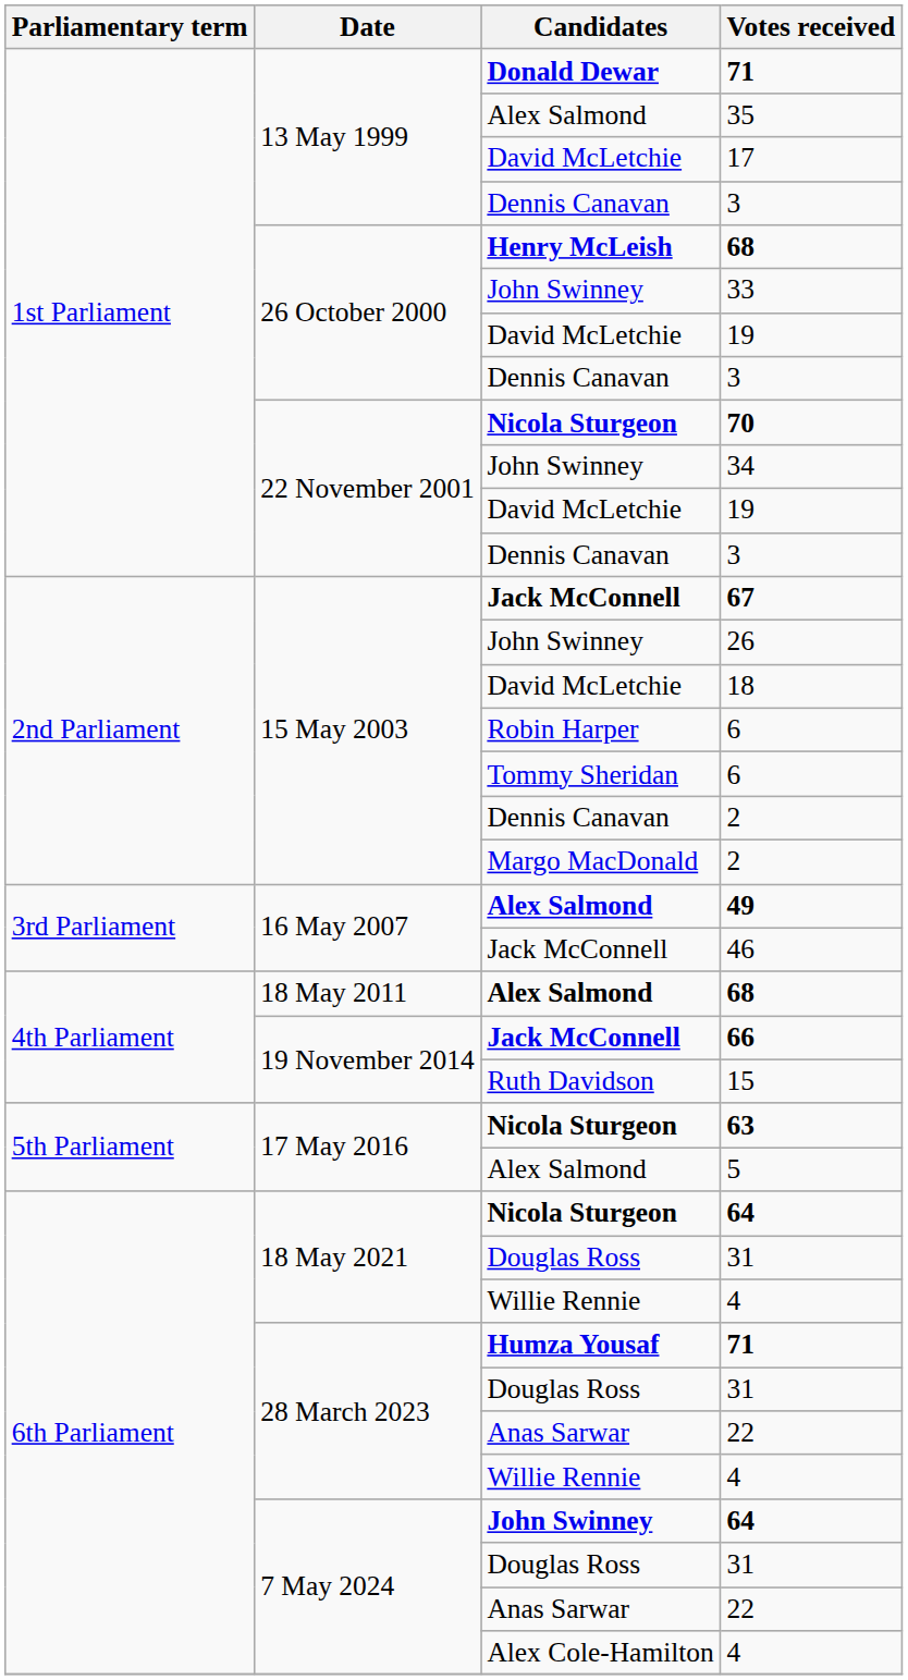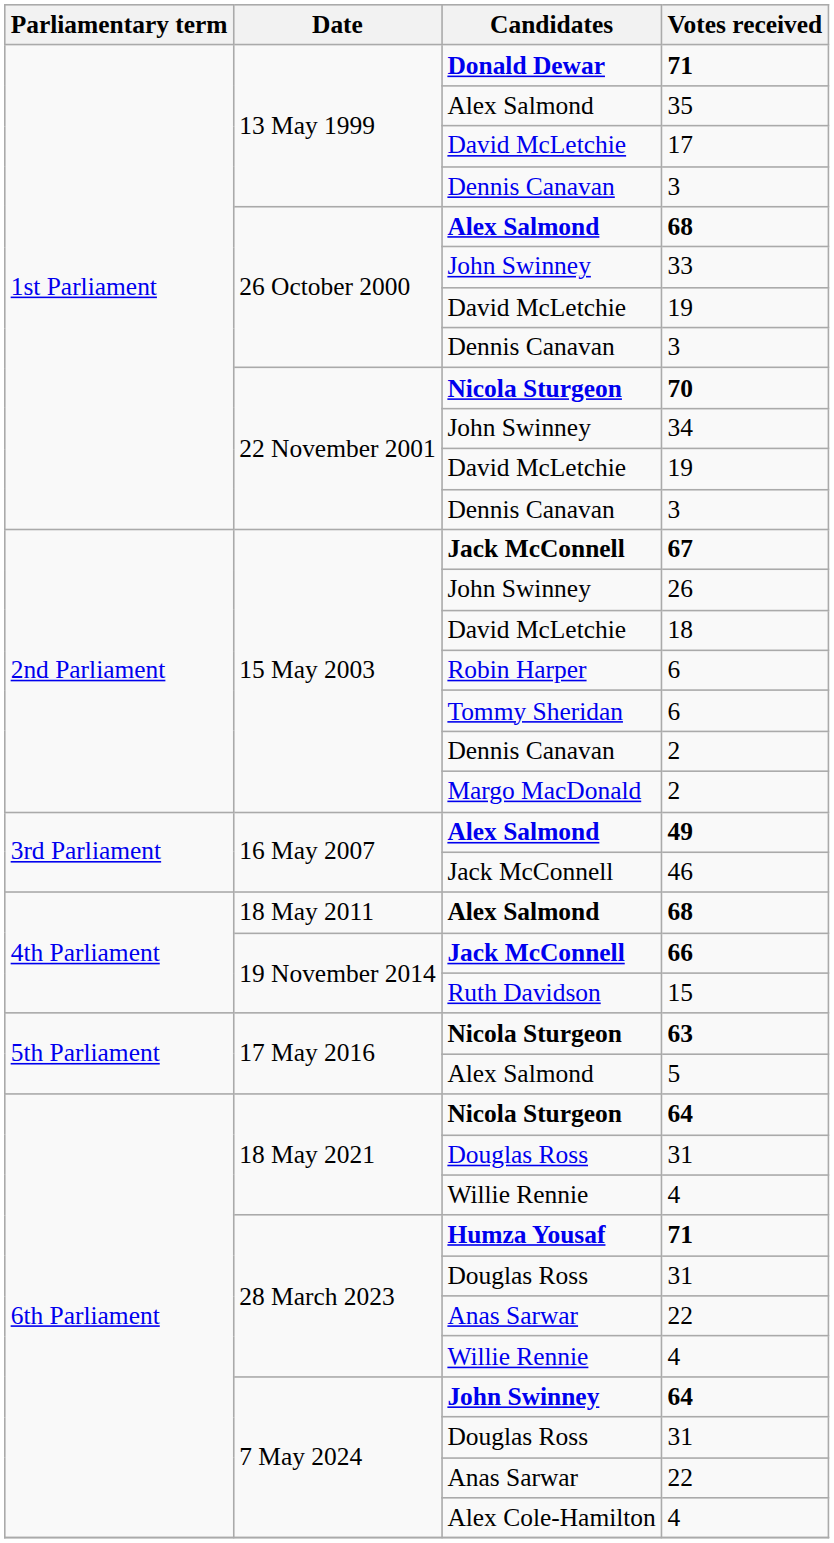26 October 2000 / 68 | Candidates: Henry McLeish -> Alex Salmond
